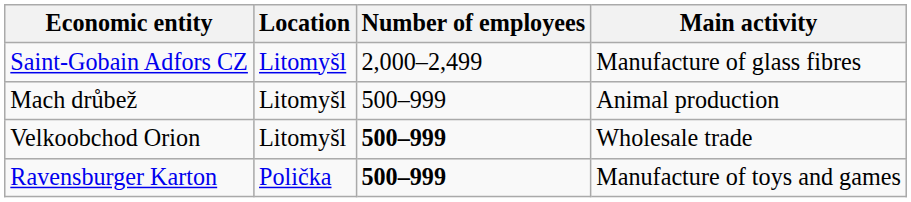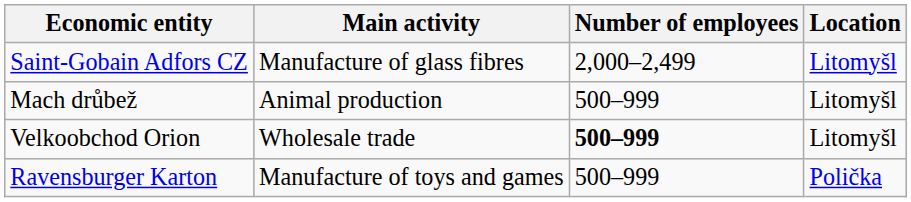columns swapped: Location <-> Main activity
Ravensburger Karton | Number of employees: bold -> normal
